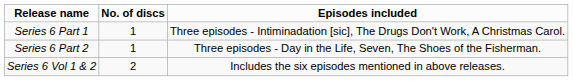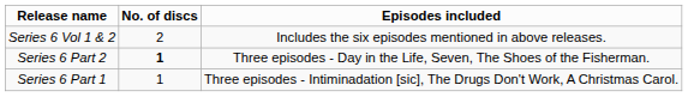rows swapped: Series 6 Part 1 <-> Series 6 Vol 1 & 2
Series 6 Part 2 | No. of discs: normal -> bold
